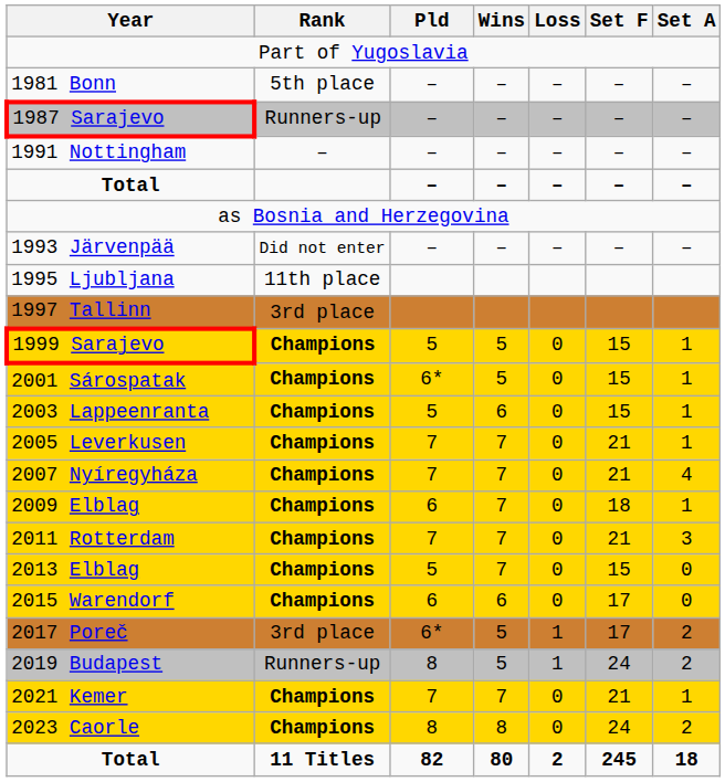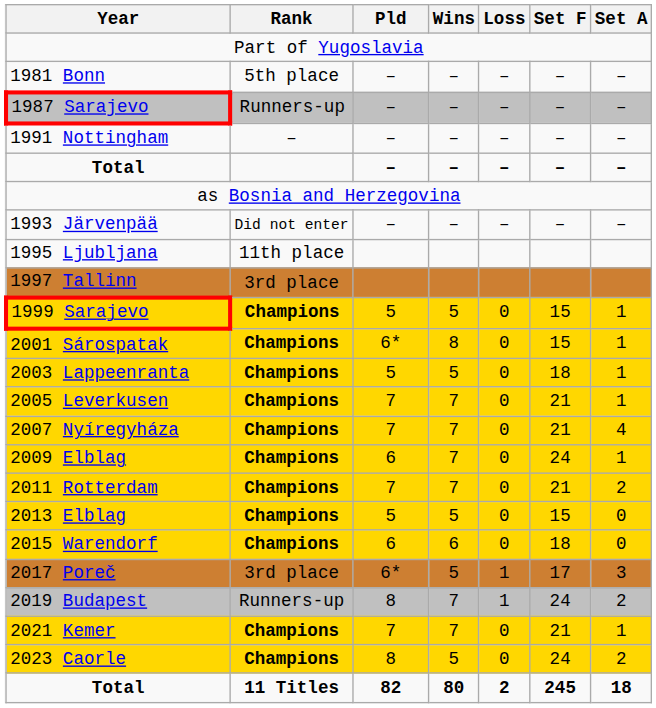2001 Sárospatak | Wins: 5 -> 8
2003 Lappeenranta | Wins: 6 -> 5
2003 Lappeenranta | Set F: 15 -> 18
2009 Elblag | Set F: 18 -> 24
2011 Rotterdam | Set A: 3 -> 2
2013 Elblag | Wins: 7 -> 5
2015 Warendorf | Set F: 17 -> 18
2017 Poreč | Set A: 2 -> 3
2019 Budapest | Wins: 5 -> 7
2023 Caorle | Wins: 8 -> 5
